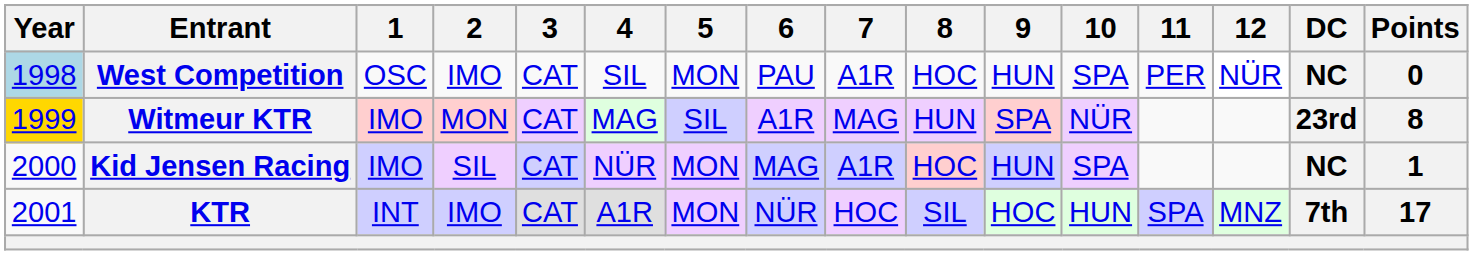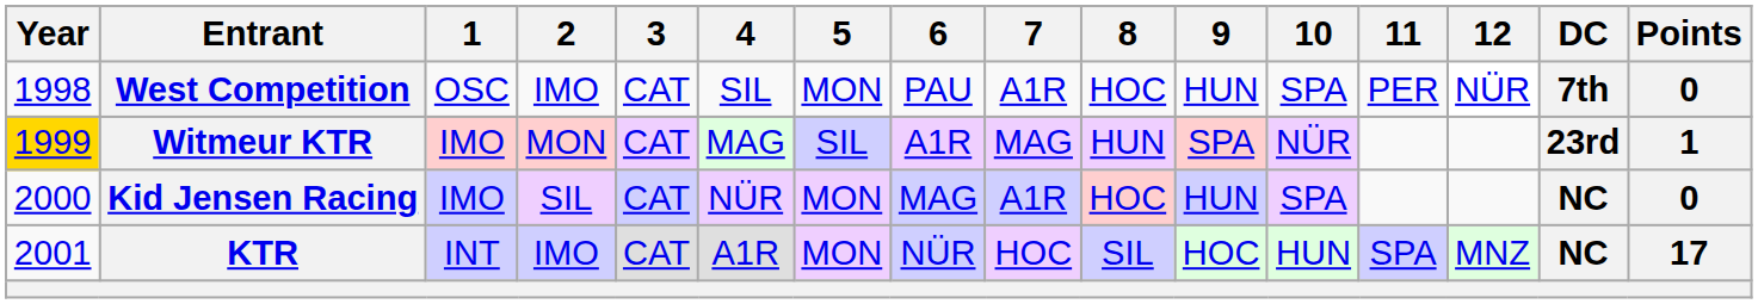West Competition | Year: lightblue background -> no background
West Competition | DC: NC -> 7th
Witmeur KTR | Points: 8 -> 1
Kid Jensen Racing | Points: 1 -> 0
KTR | DC: 7th -> NC
